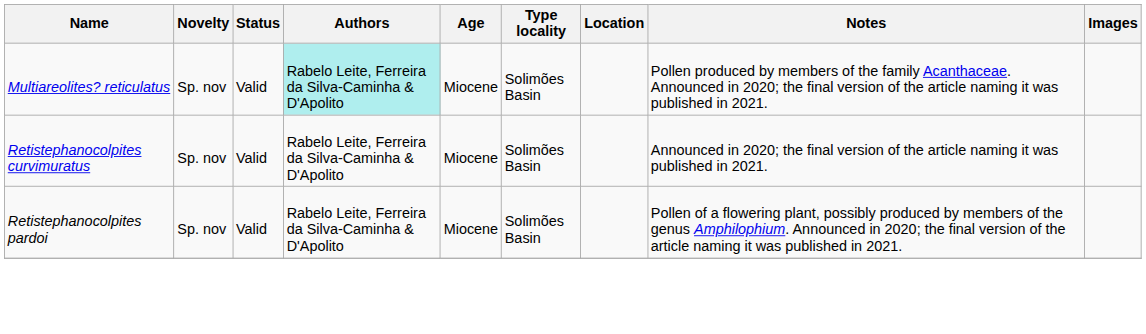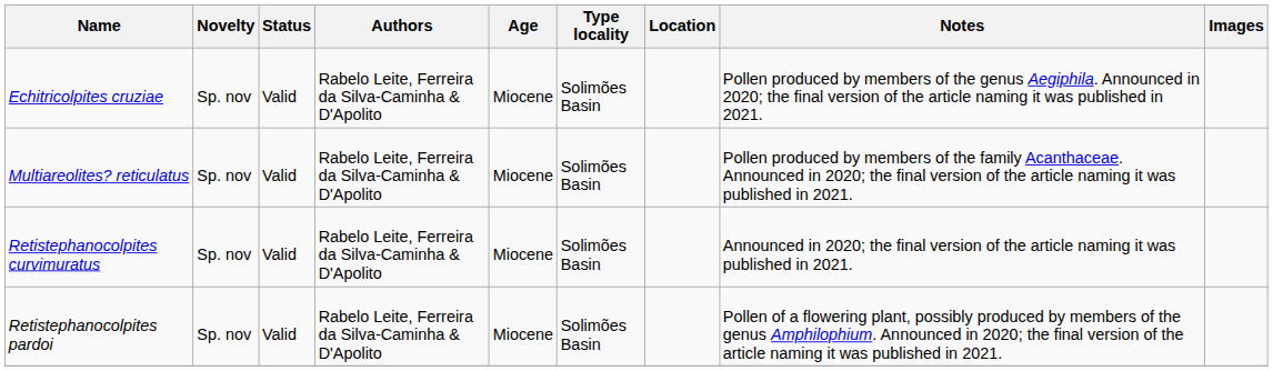+ row: Echitricolpites cruziae | Sp. nov | Valid | Rabelo Leite, Ferreira da Silva-Caminha & D'Apolito | Miocene | Solimões Basin | Pollen produced by members of the genus Aegiphila. Announced in 2020; the final version of the article naming it was published in 2021.
Multiareolites? reticulatus | Authors: paleturquoise background -> no background
